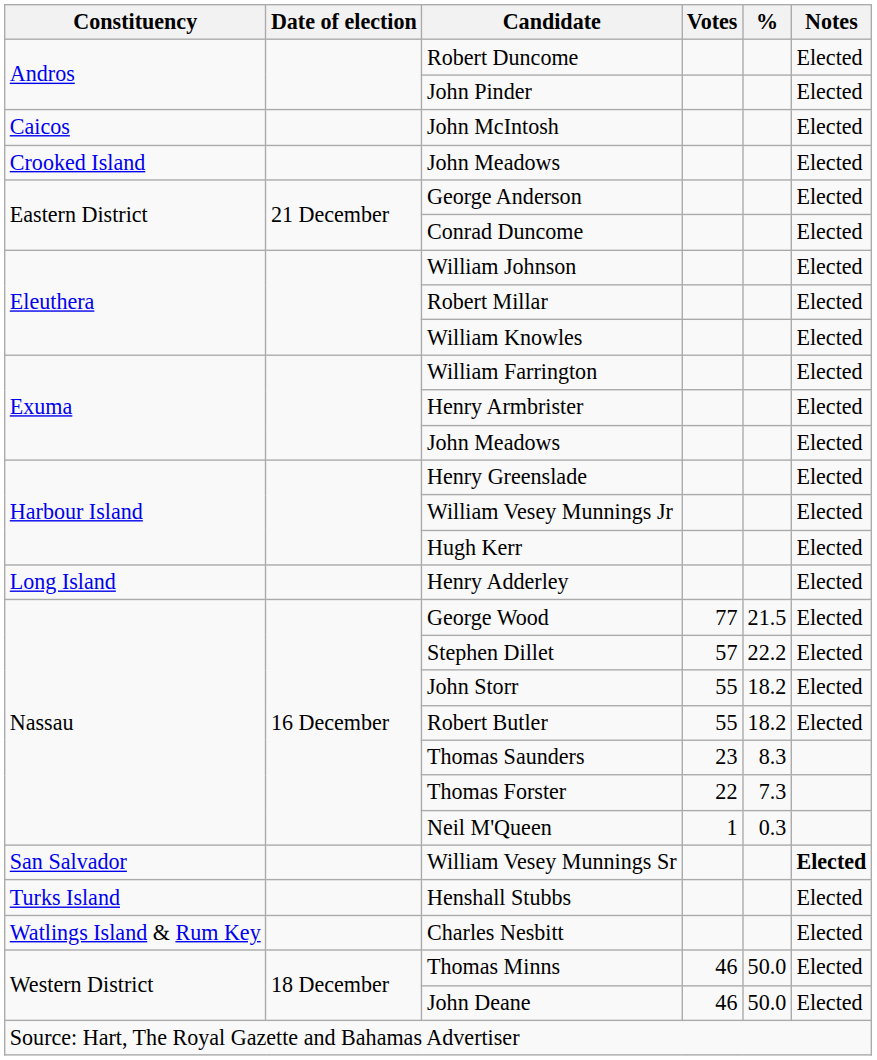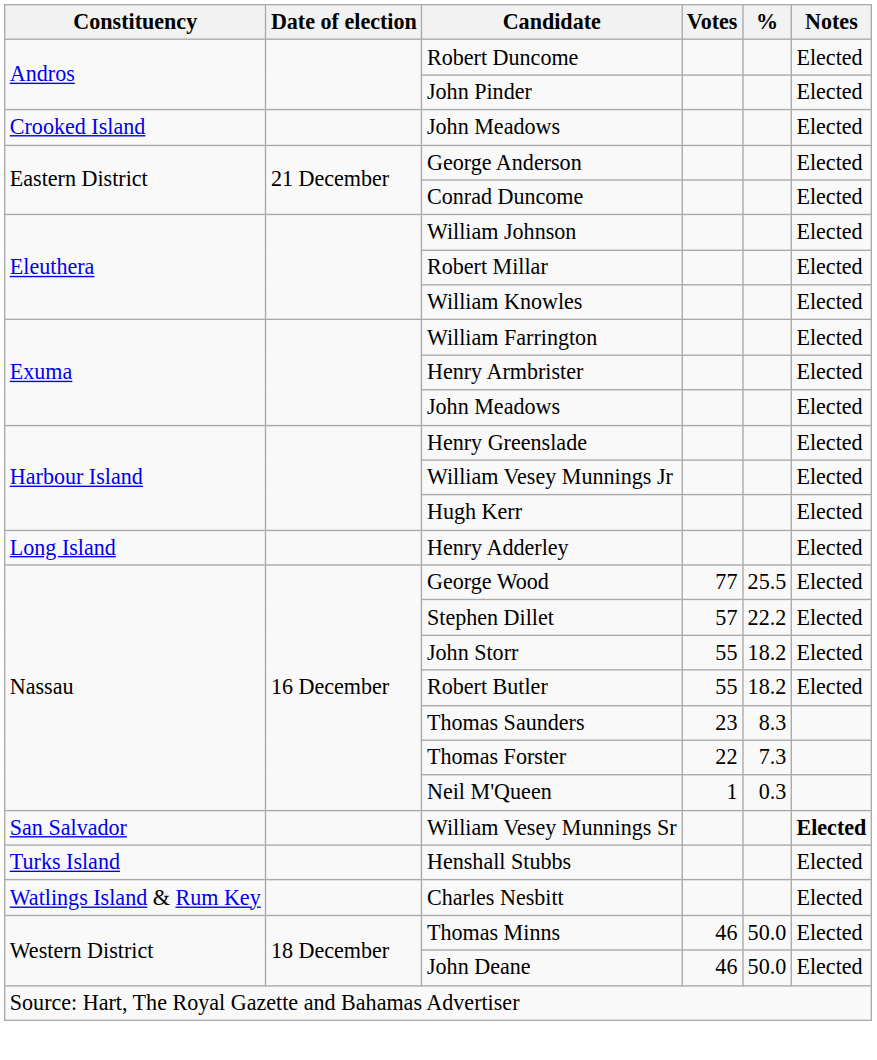- row: Caicos | John McIntosh | Elected
George Wood | %: 21.5 -> 25.5
